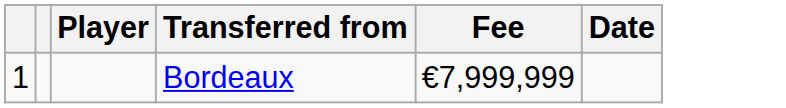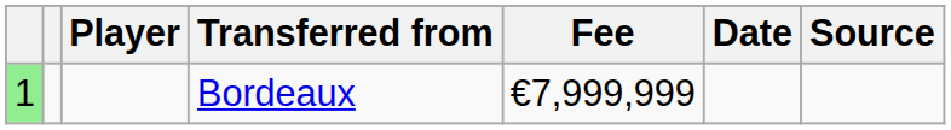+ column: Source
Bordeaux | column 1: no background -> lightgreen background
